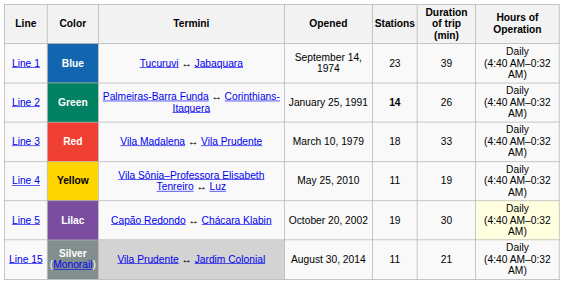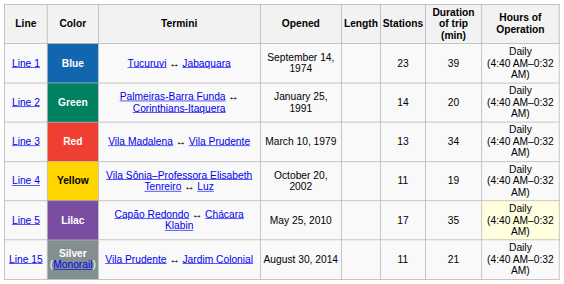+ column: Length
Line 2 | Stations: bold -> normal
Line 2 | Duration of trip (min): 26 -> 20
Line 3 | Stations: 18 -> 13
Line 3 | Duration of trip (min): 33 -> 34
Line 4 | Opened: May 25, 2010 -> October 20, 2002
Line 5 | Opened: October 20, 2002 -> May 25, 2010
Line 5 | Stations: 19 -> 17
Line 5 | Duration of trip (min): 30 -> 35
Line 15 | Termini: lightgrey background -> no background
